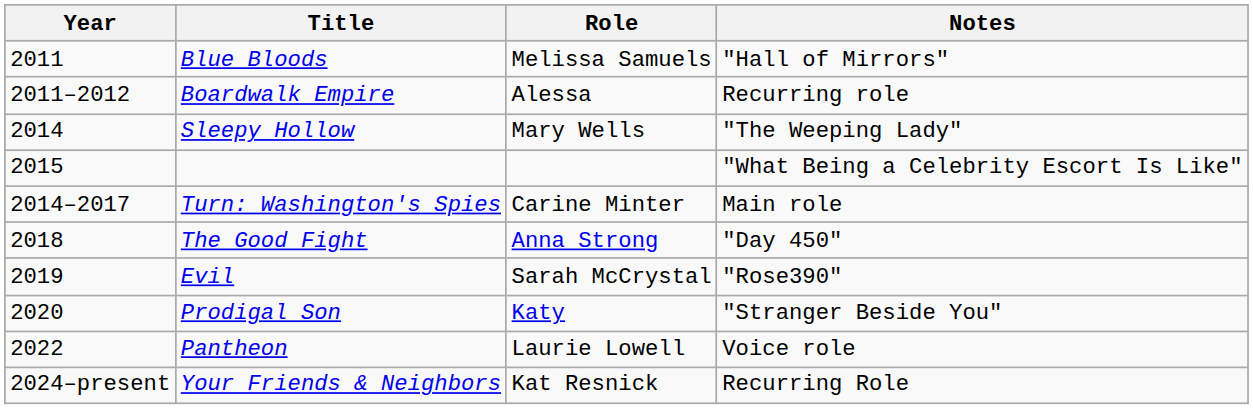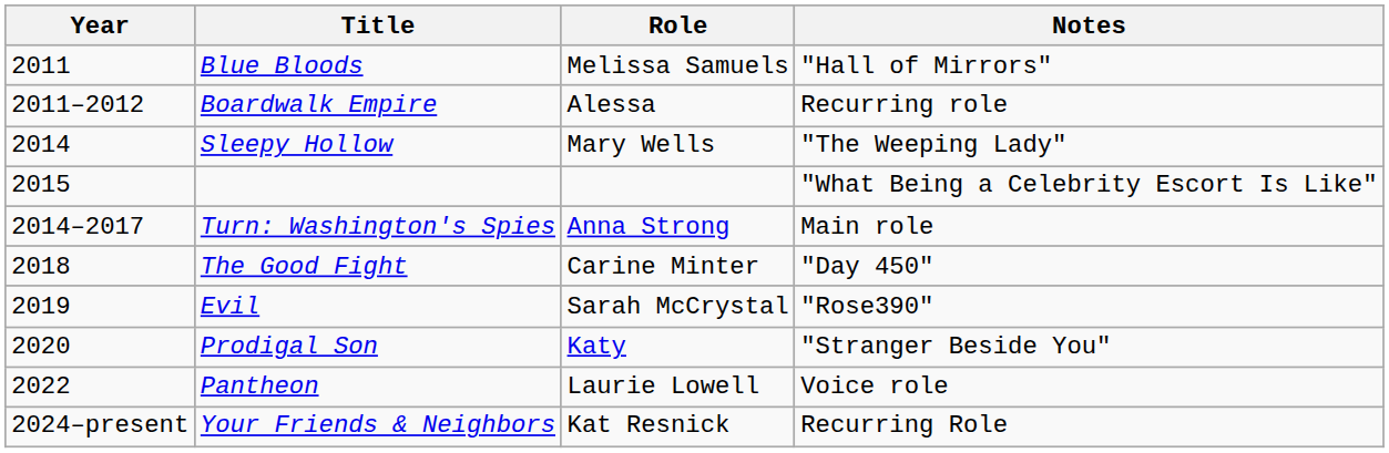Turn: Washington's Spies | Role: Carine Minter -> Anna Strong
The Good Fight | Role: Anna Strong -> Carine Minter
